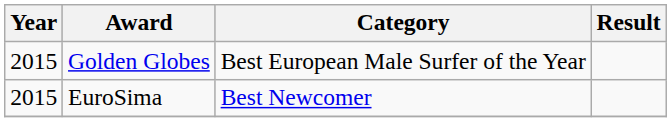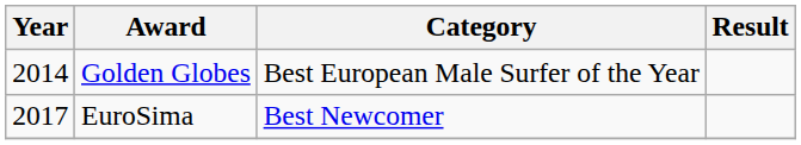Golden Globes | Year: 2015 -> 2014
EuroSima | Year: 2015 -> 2017
